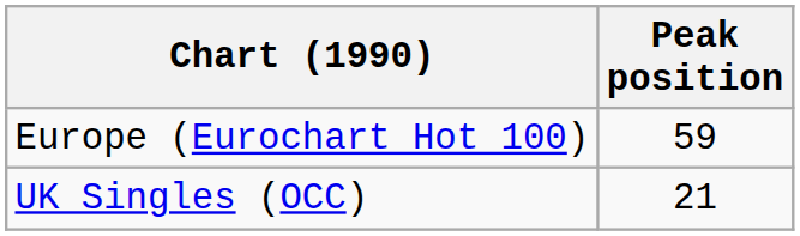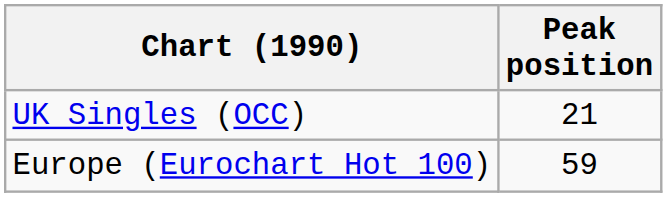rows swapped: Europe (Eurochart Hot 100) <-> UK Singles (OCC)
